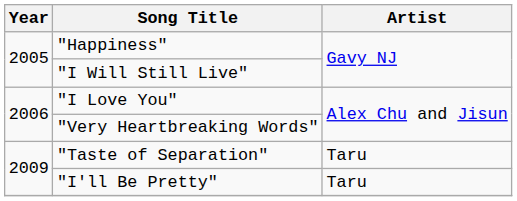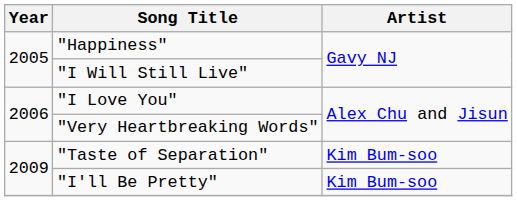"Taste of Separation" | Artist: Taru -> Kim Bum-soo
"I'll Be Pretty" | Artist: Taru -> Kim Bum-soo
